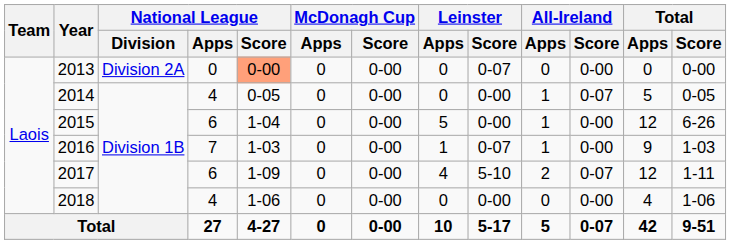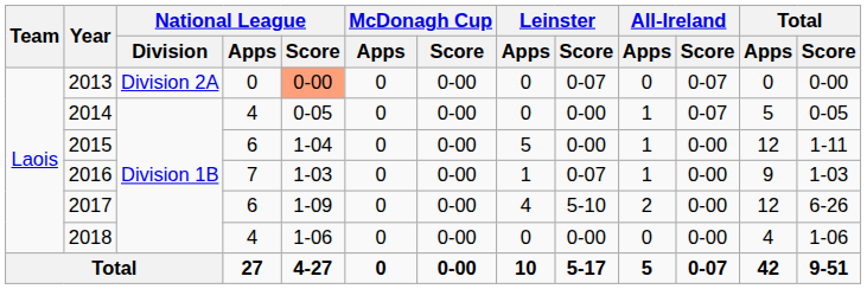2013 | All-Ireland / Score: 0-00 -> 0-07
2015 | Total / Score: 6-26 -> 1-11
2017 | All-Ireland / Score: 0-07 -> 0-00
2017 | Total / Score: 1-11 -> 6-26
